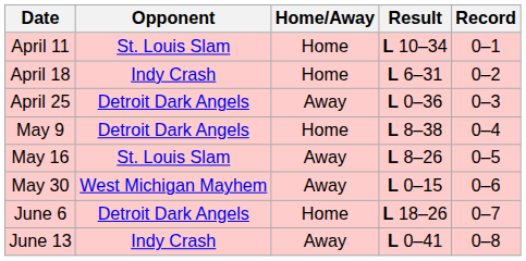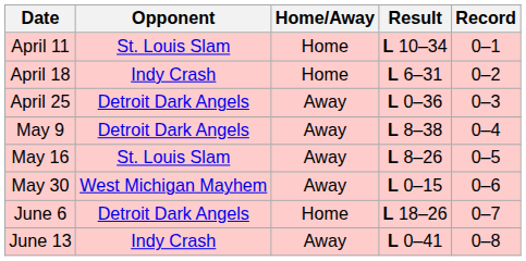May 9 | Home/Away: Home -> Away
